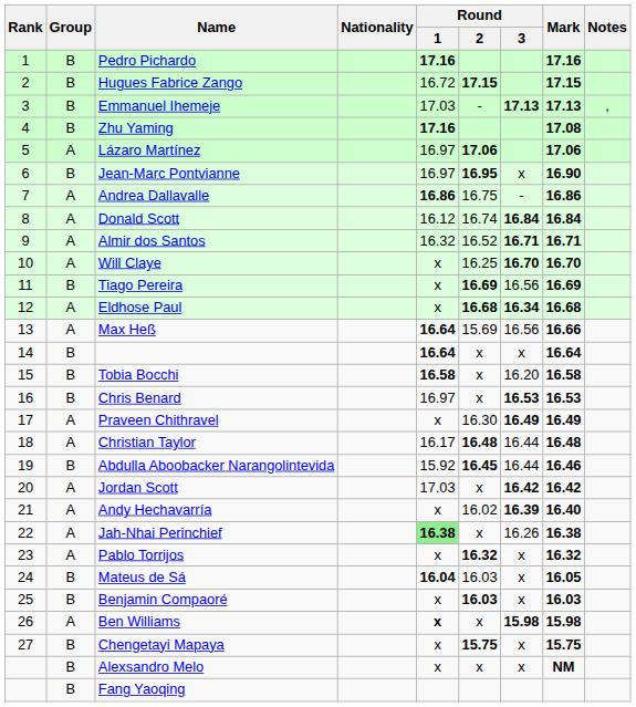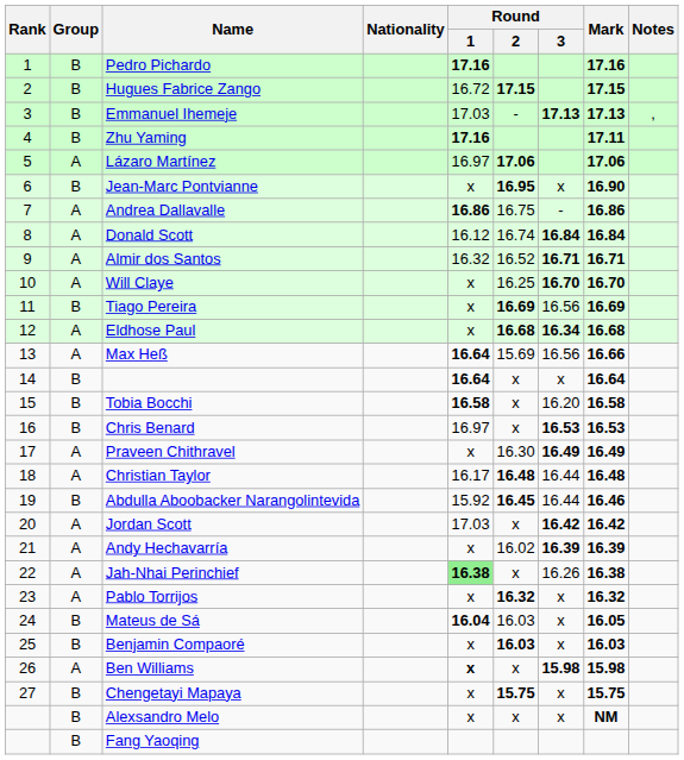Zhu Yaming | Mark: 17.08 -> 17.11
Jean-Marc Pontvianne | Round / 1: 16.97 -> x
Andy Hechavarría | Mark: 16.40 -> 16.39
